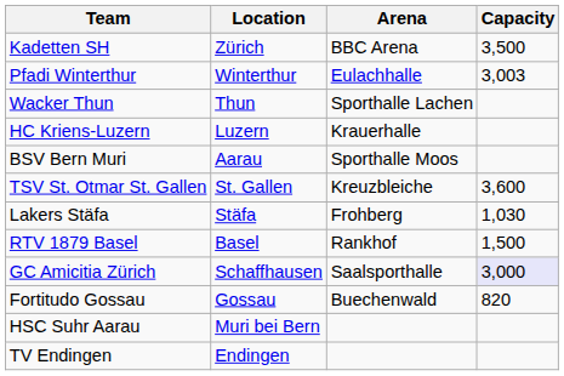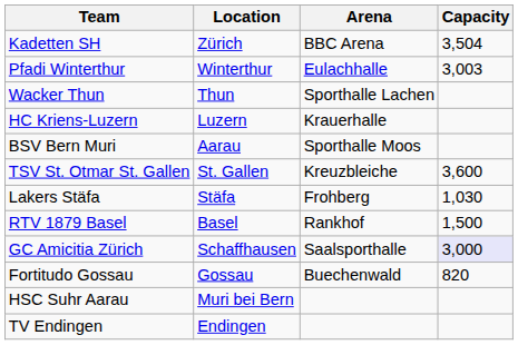Kadetten SH | Capacity: 3,500 -> 3,504
